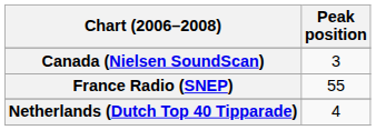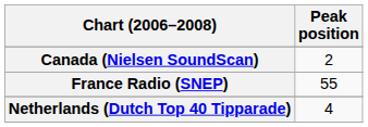Canada (Nielsen SoundScan) | Peak position: 3 -> 2
